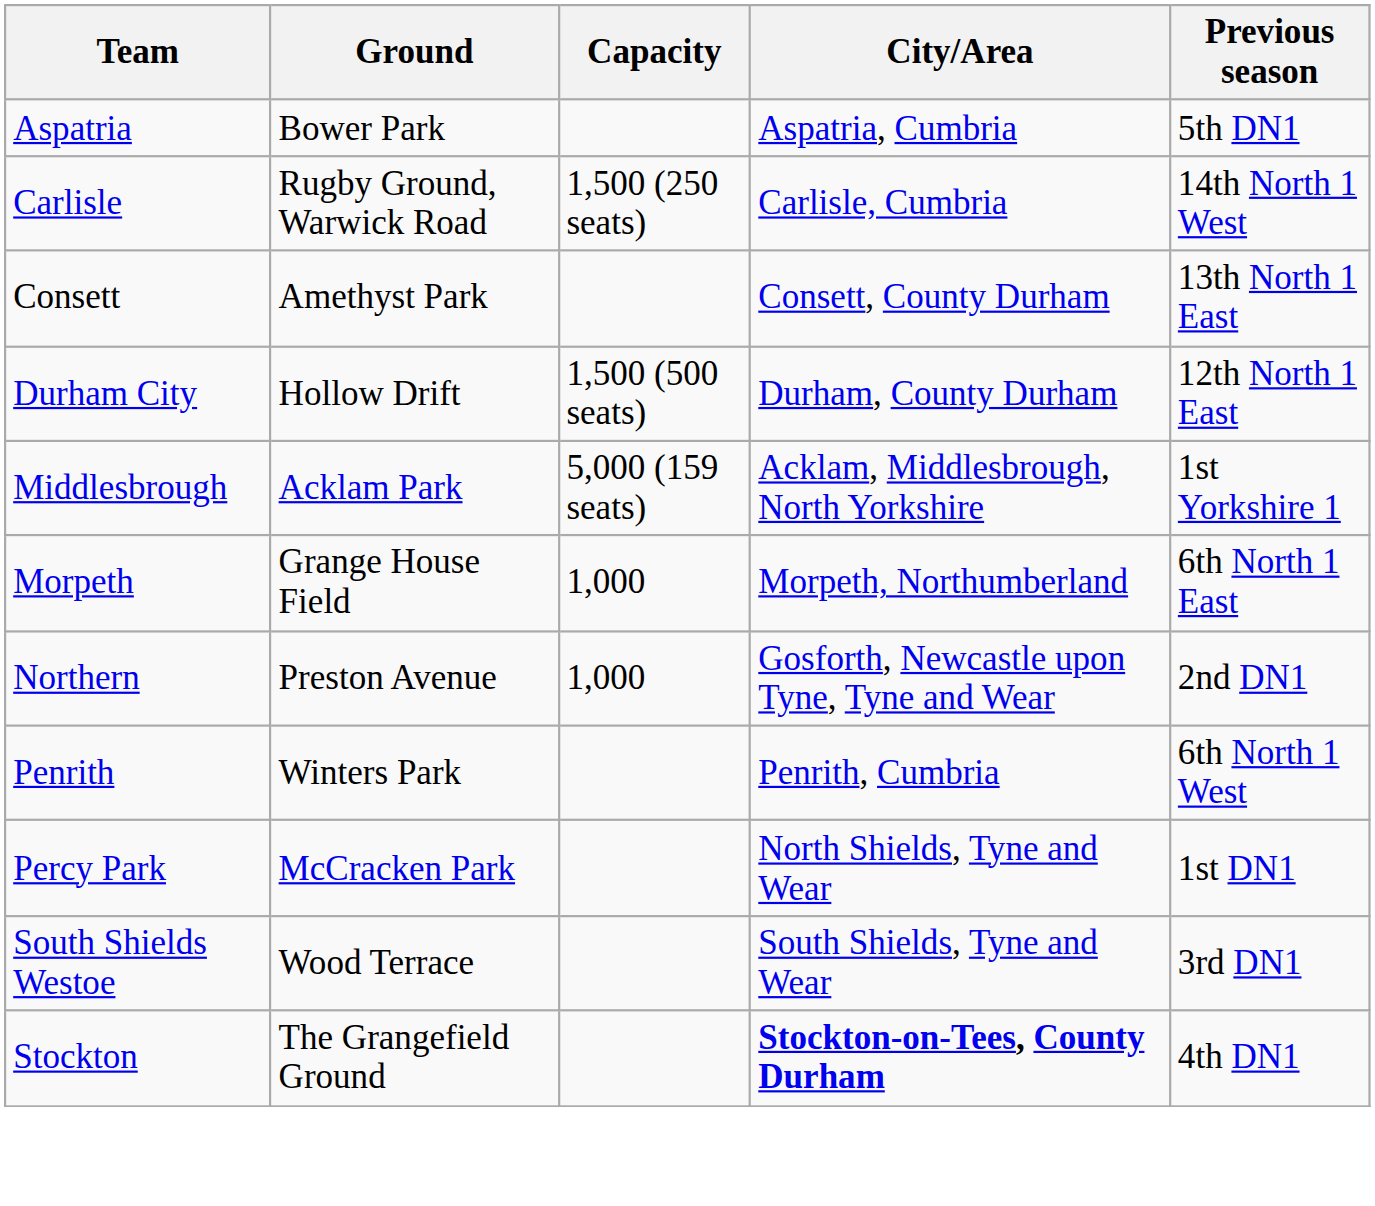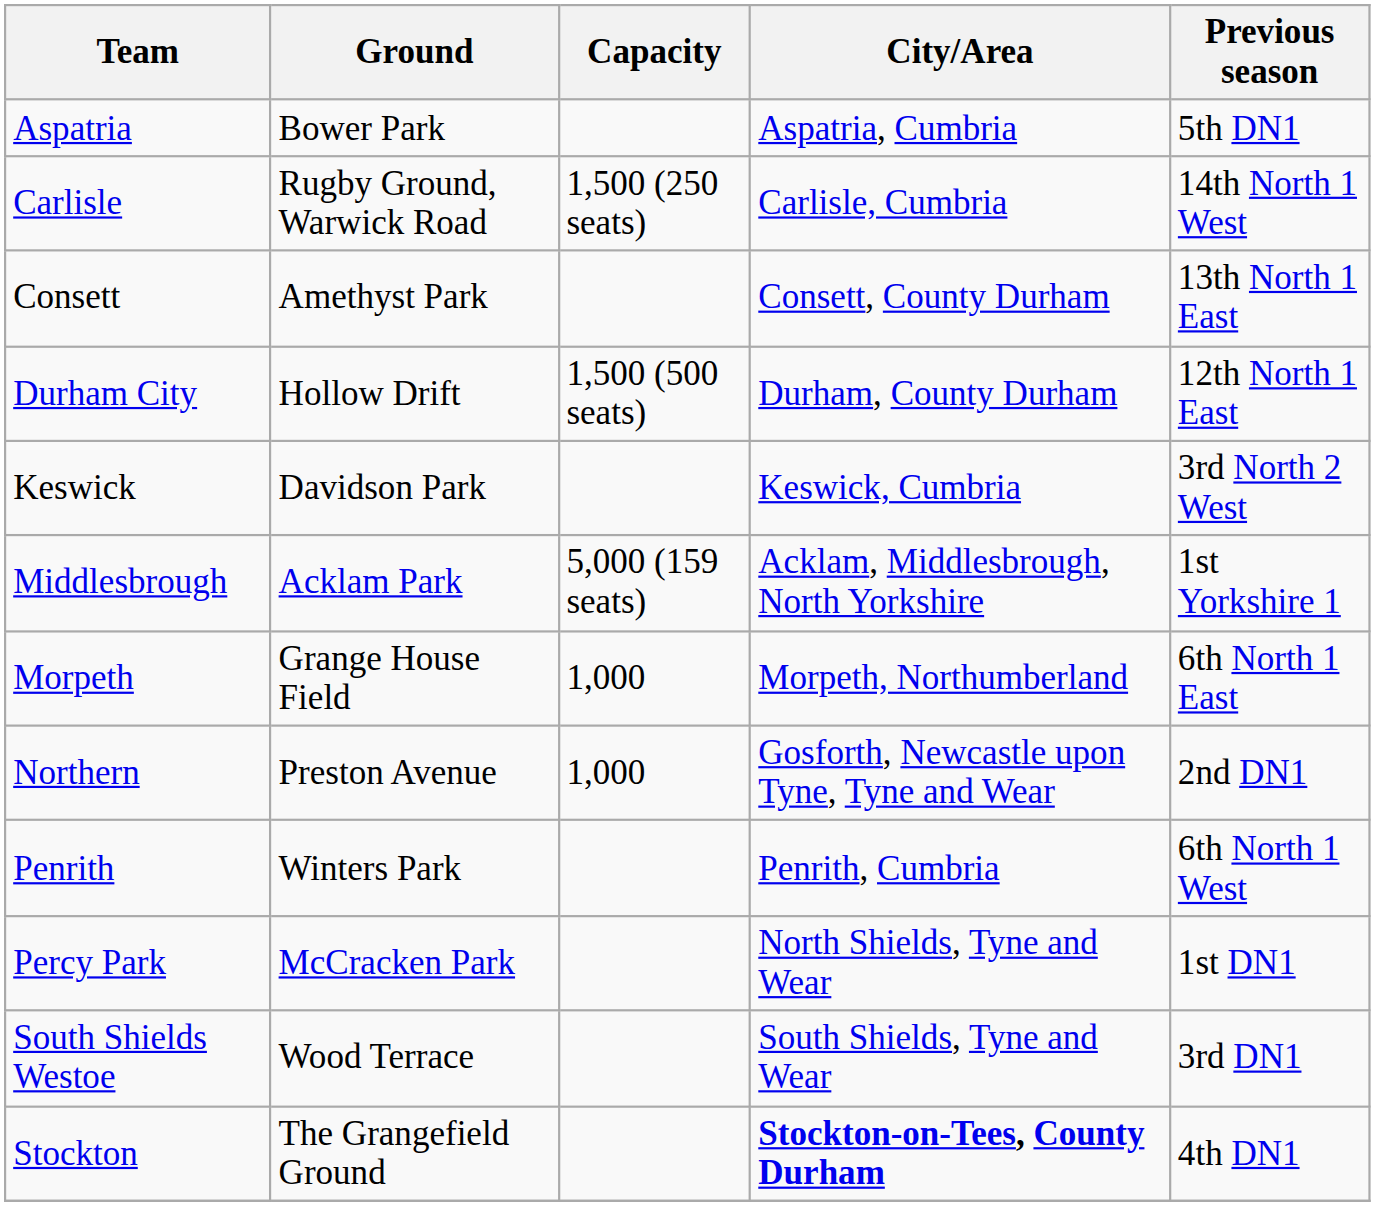+ row: Keswick | Davidson Park | Keswick, Cumbria | 3rd North 2 West
